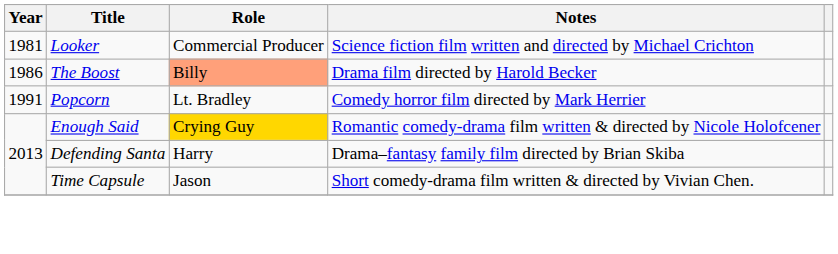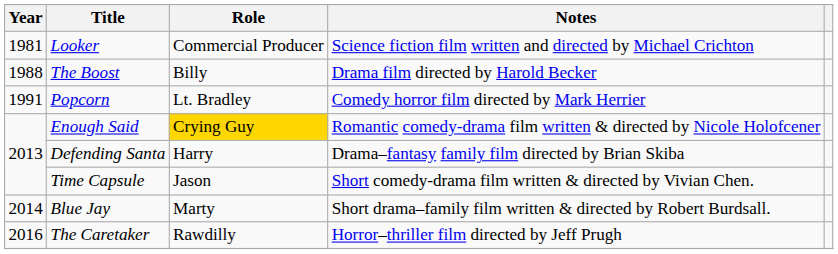The Boost | Year: 1986 -> 1988
The Boost | Role: lightsalmon background -> no background
+ row: 2014 | Blue Jay | Marty | Short drama–family film written & directed by Robert Burdsall.
+ row: 2016 | The Caretaker | Rawdilly | Horror–thriller film directed by Jeff Prugh
